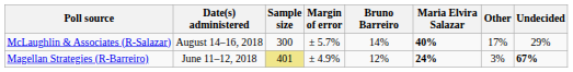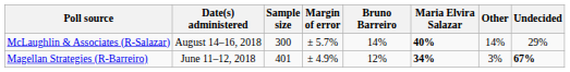McLaughlin & Associates (R-Salazar) | Other: 17% -> 14%
Magellan Strategies (R-Barreiro) | Sample size: khaki background -> no background
Magellan Strategies (R-Barreiro) | Maria Elvira Salazar: 24% -> 34%
